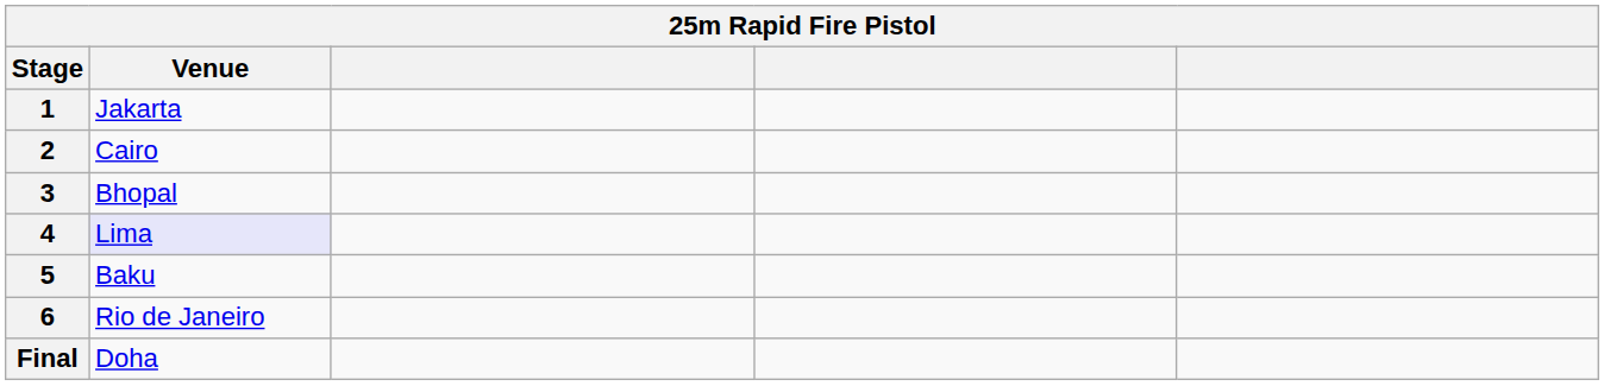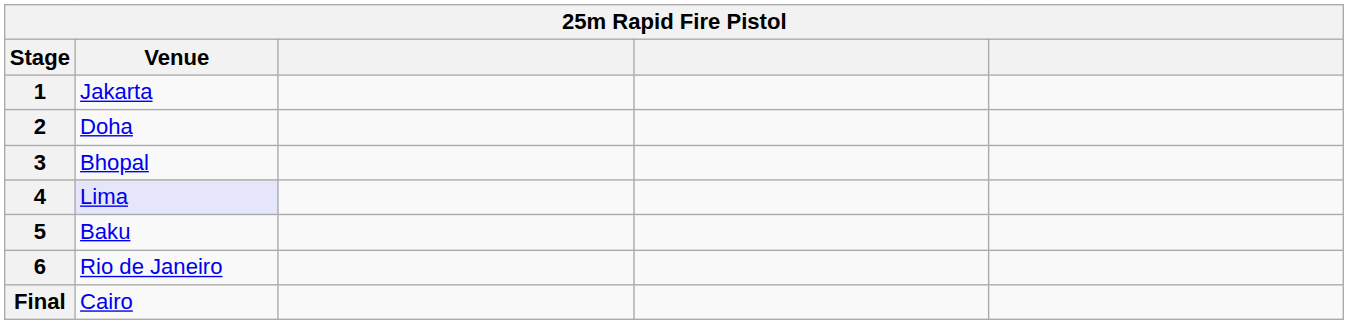2 | Venue: Cairo -> Doha
Final | Venue: Doha -> Cairo
